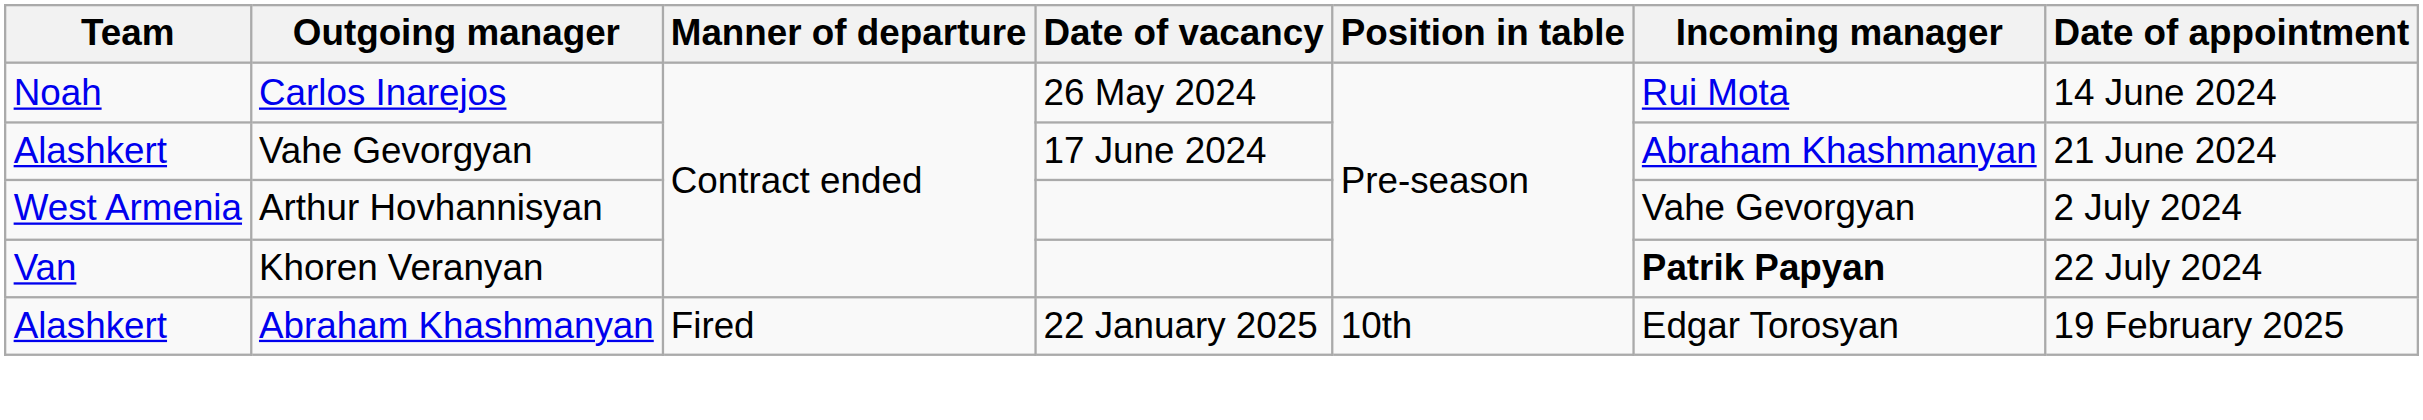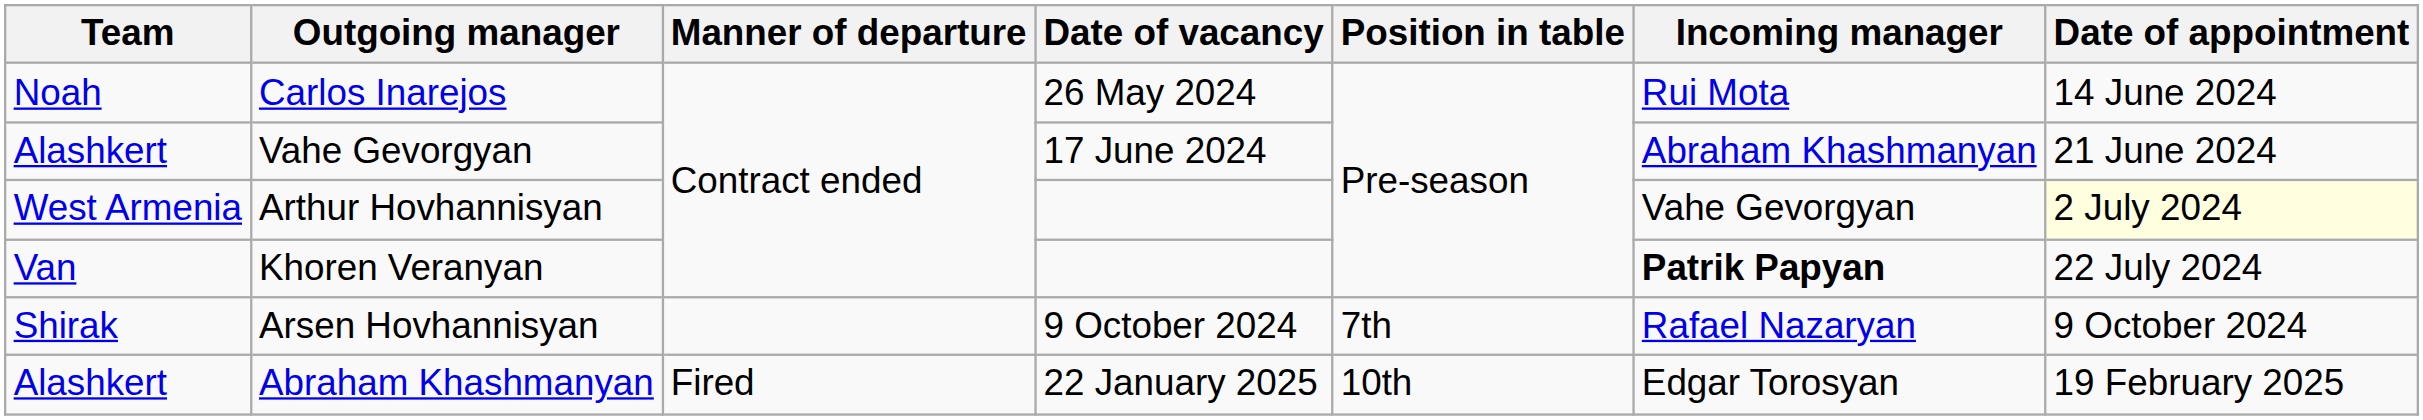Arthur Hovhannisyan | Date of appointment: no background -> lightyellow background
+ row: Shirak | Arsen Hovhannisyan | 9 October 2024 | 7th | Rafael Nazaryan | 9 October 2024
